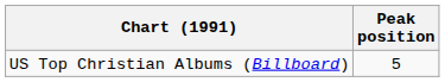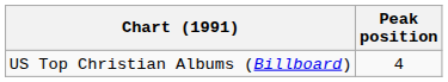US Top Christian Albums (Billboard) | Peak position: 5 -> 4
